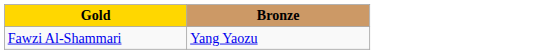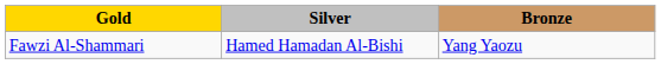+ column: Silver | Hamed Hamadan Al-Bishi
